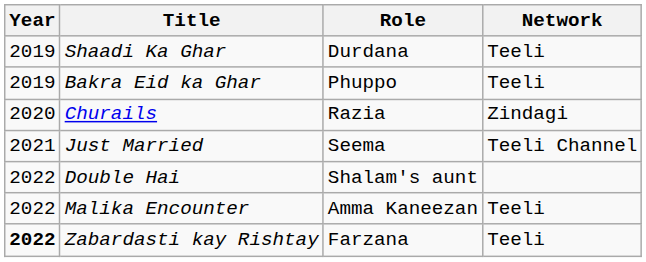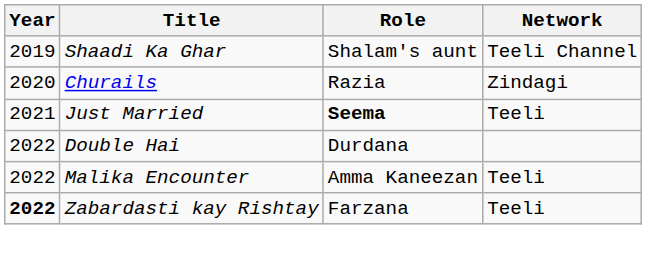Shaadi Ka Ghar | Role: Durdana -> Shalam's aunt
Shaadi Ka Ghar | Network: Teeli -> Teeli Channel
- row: 2019 | Bakra Eid ka Ghar | Phuppo | Teeli
Just Married | Role: normal -> bold
Just Married | Network: Teeli Channel -> Teeli
Double Hai | Role: Shalam's aunt -> Durdana
